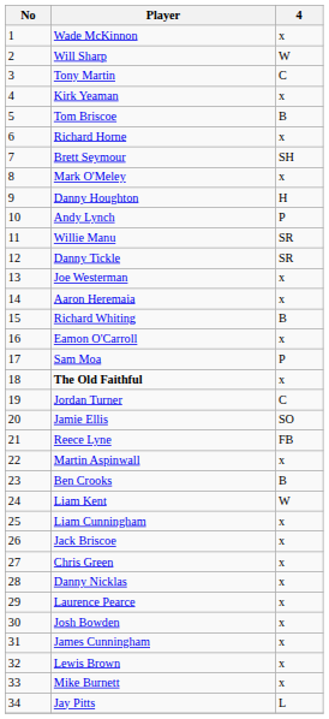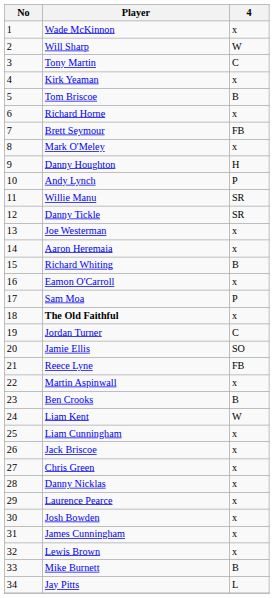Brett Seymour | 4: SH -> FB
Mike Burnett | 4: x -> B
